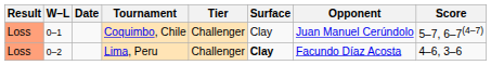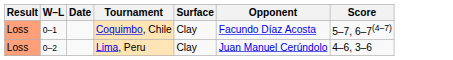- column: Tier | Challenger | Challenger
Coquimbo, Chile | Opponent: Juan Manuel Cerúndolo -> Facundo Díaz Acosta
Lima, Peru | Surface: bold -> normal
Lima, Peru | Opponent: Facundo Díaz Acosta -> Juan Manuel Cerúndolo
